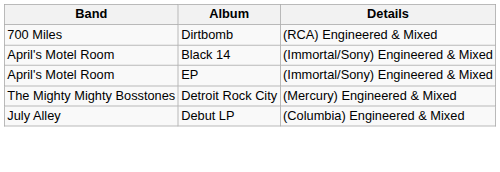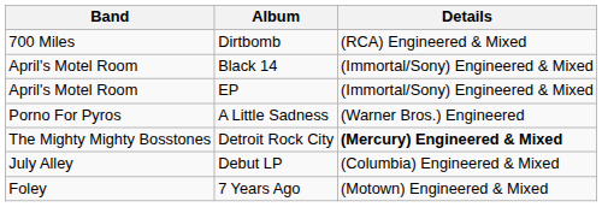+ row: Porno For Pyros | A Little Sadness | (Warner Bros.) Engineered
Detroit Rock City | Details: normal -> bold
+ row: Foley | 7 Years Ago | (Motown) Engineered & Mixed
